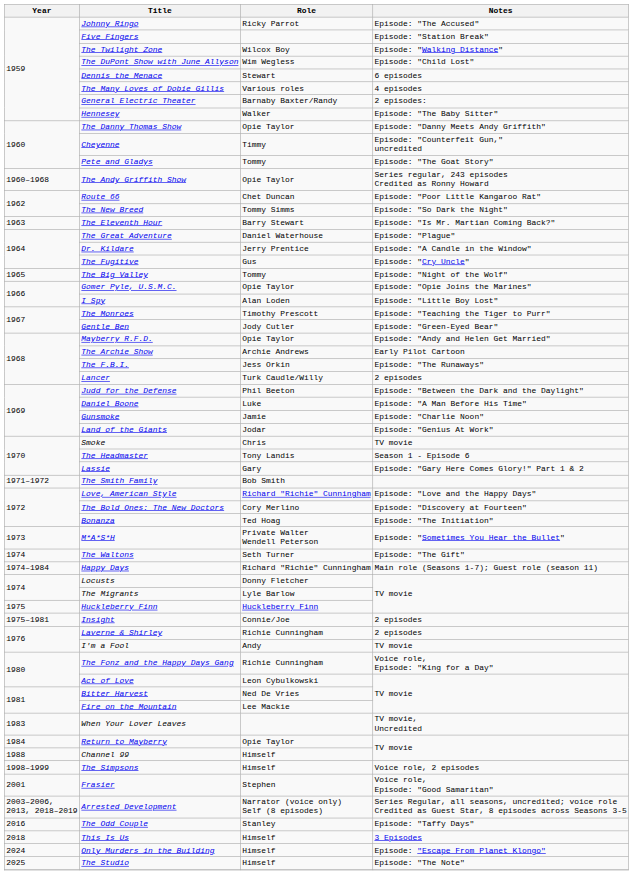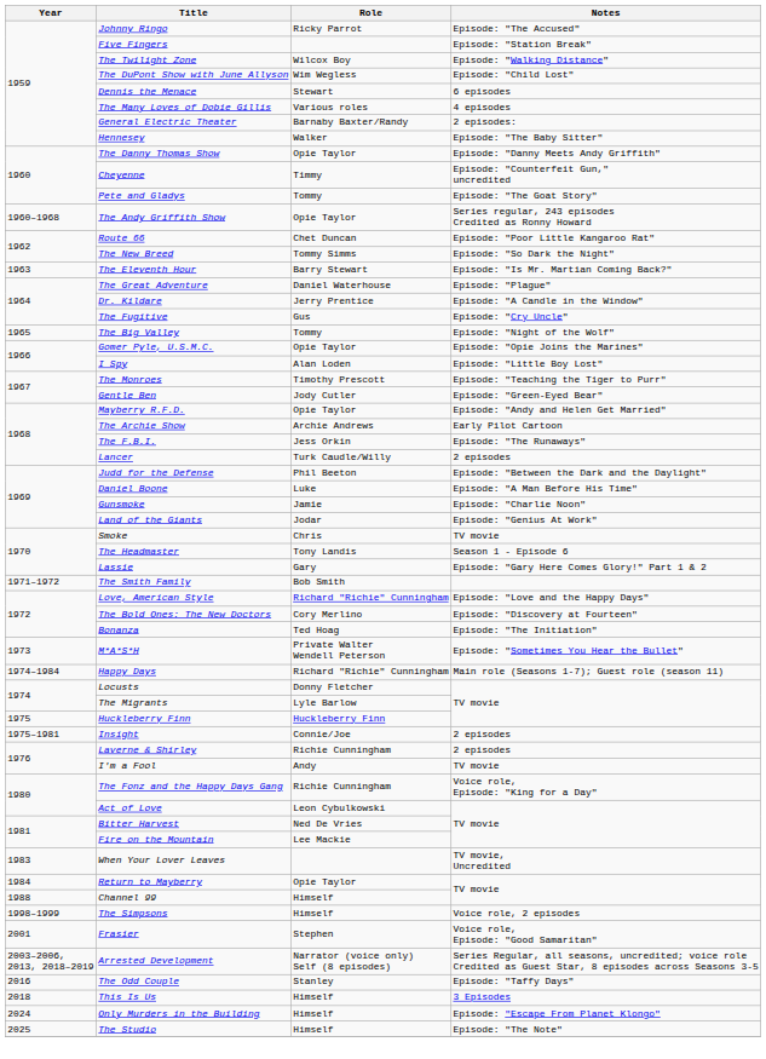- row: 1974 | The Waltons | Seth Turner | Episode: "The Gift"
